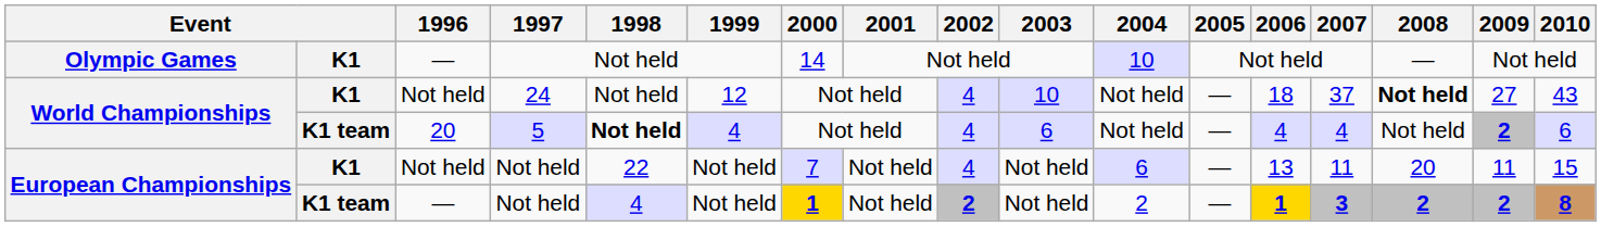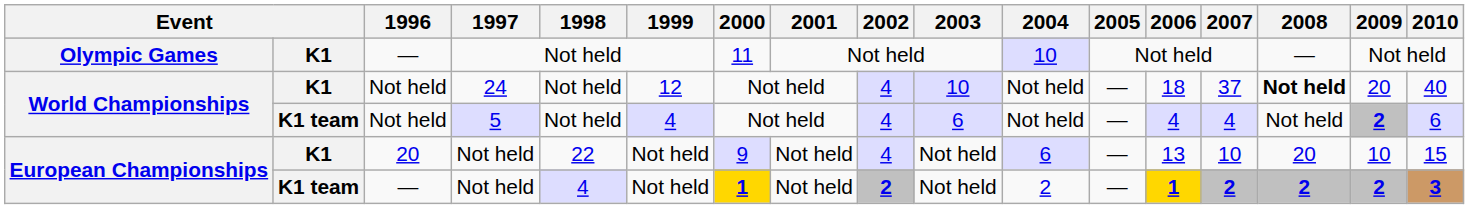Olympic Games | 2000: 14 -> 11
World Championships / K1 | 2009: 27 -> 20
World Championships / K1 | 2010: 43 -> 40
World Championships / K1 team | 1996: 20 -> Not held
World Championships / K1 team | 1998: bold -> normal
European Championships / K1 | 1996: Not held -> 20
European Championships / K1 | 2000: 7 -> 9
European Championships / K1 | 2007: 11 -> 10
European Championships / K1 | 2009: 11 -> 10
European Championships / K1 team | 2007: 3 -> 2
European Championships / K1 team | 2010: 8 -> 3
